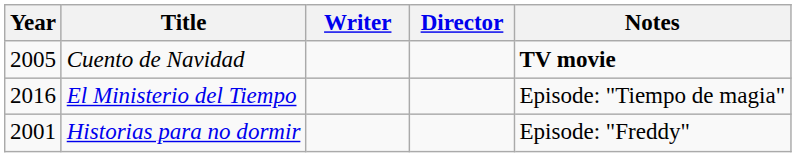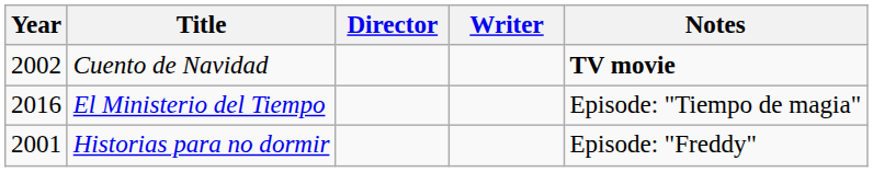columns swapped: Director <-> Writer
Cuento de Navidad | Year: 2005 -> 2002
